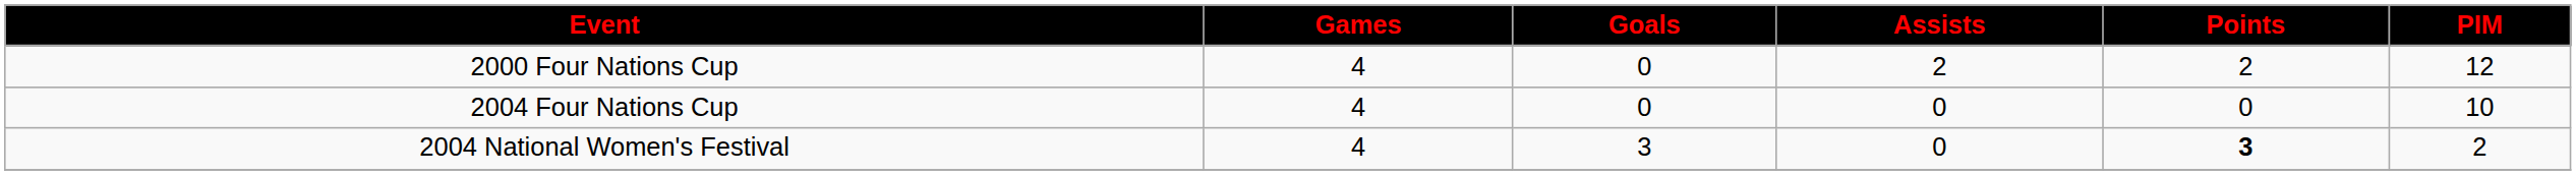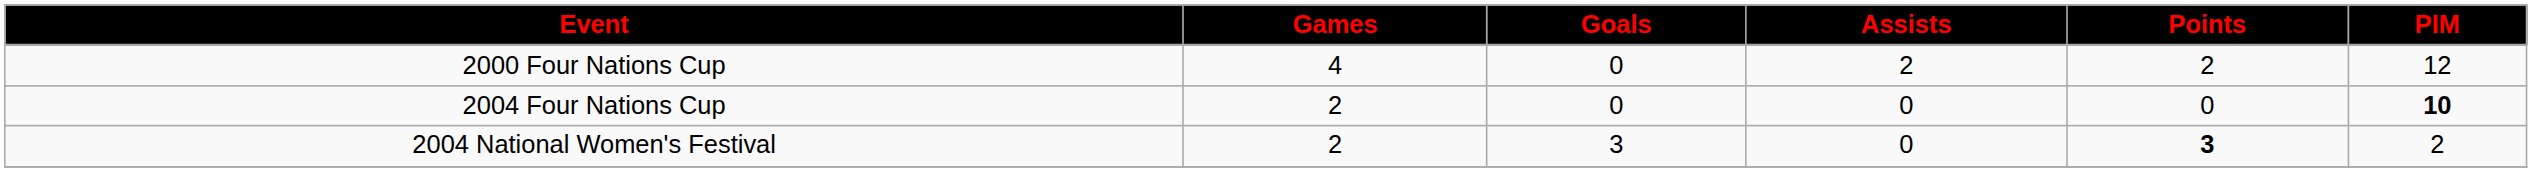2004 Four Nations Cup | Games: 4 -> 2
2004 Four Nations Cup | PIM: normal -> bold
2004 National Women's Festival | Games: 4 -> 2
